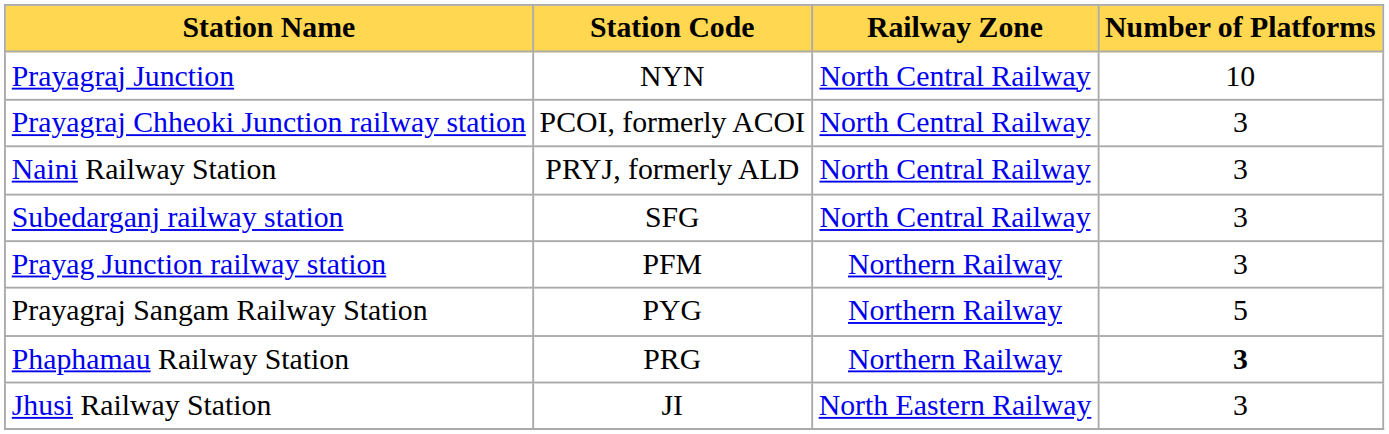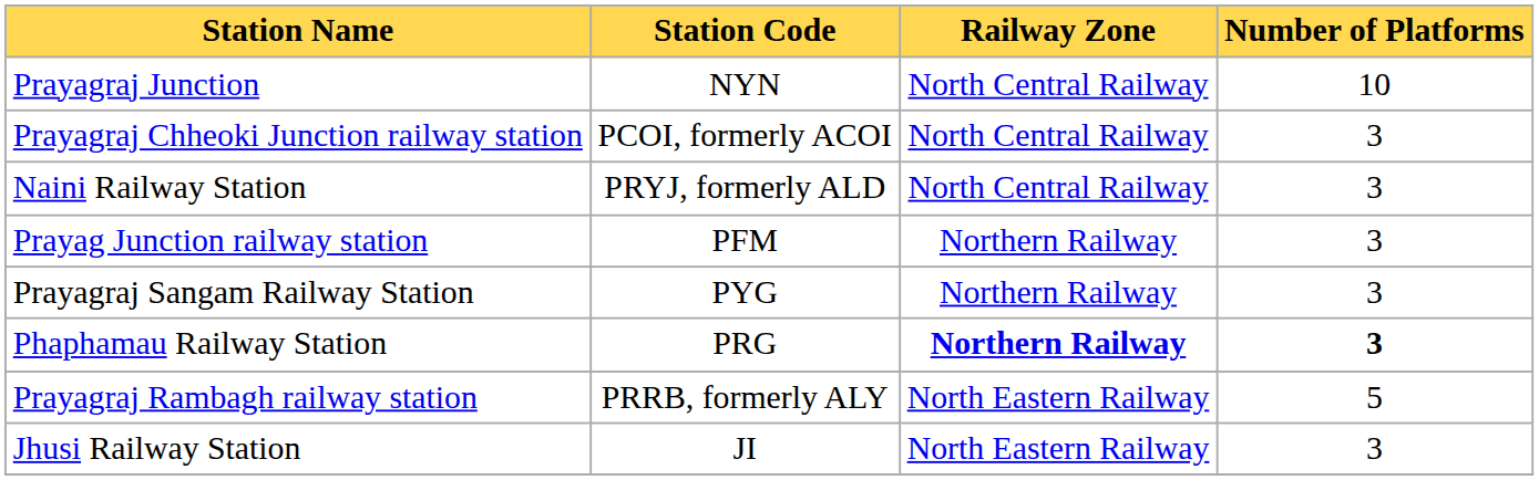- row: Subedarganj railway station | SFG | North Central Railway | 3
Prayagraj Sangam Railway Station | Number of Platforms: 5 -> 3
Phaphamau Railway Station | Railway Zone: normal -> bold
+ row: Prayagraj Rambagh railway station | PRRB, formerly ALY | North Eastern Railway | 5
